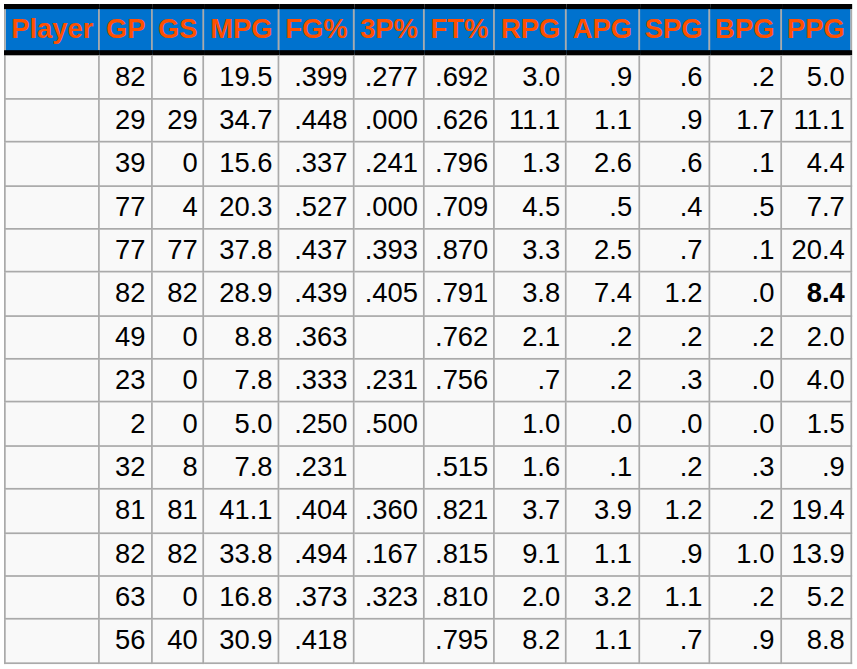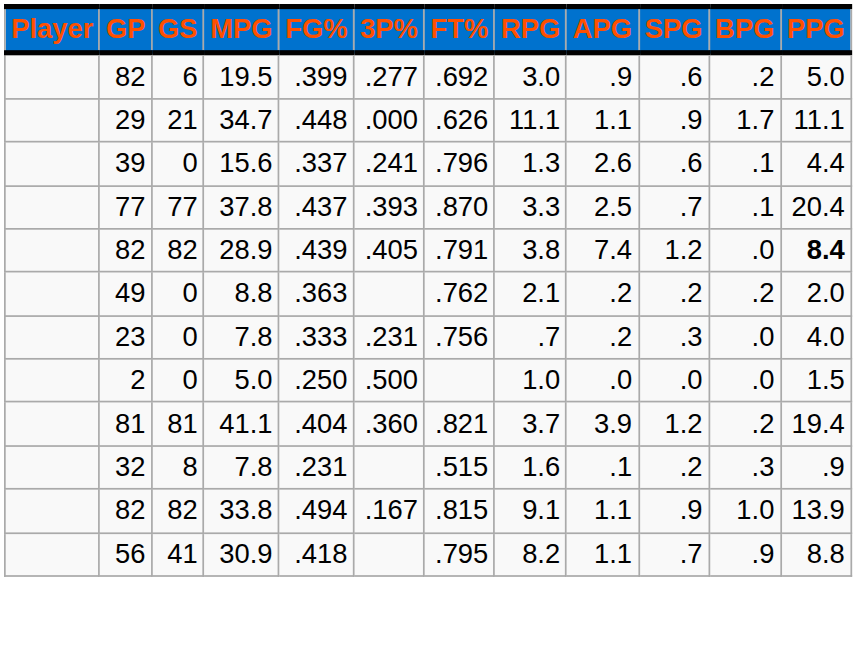34.7 | GS: 29 -> 21
- row: 77 | 4 | 20.3 | .527 | .000 | .709 | 4.5 | .5 | .4 | .5 | 7.7
rows swapped: 32 / 7.8 <-> 41.1
- row: 63 | 0 | 16.8 | .373 | .323 | .810 | 2.0 | 3.2 | 1.1 | .2 | 5.2
30.9 | GS: 40 -> 41
